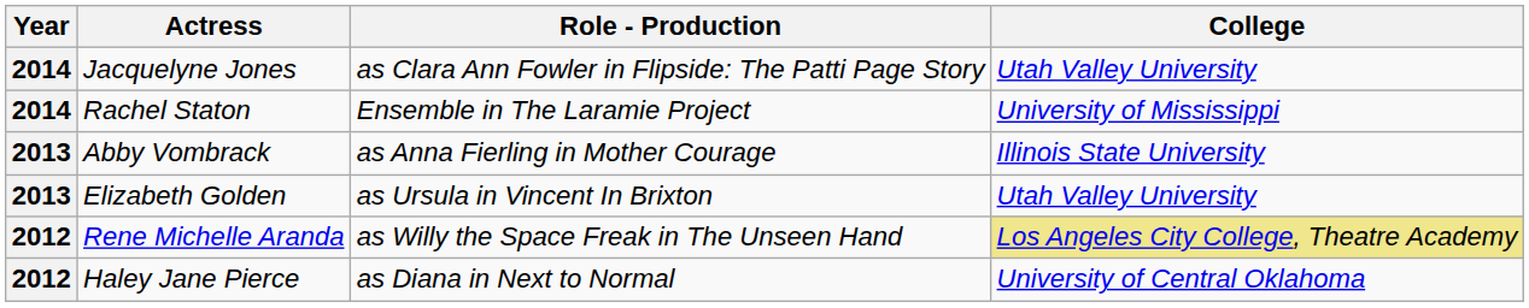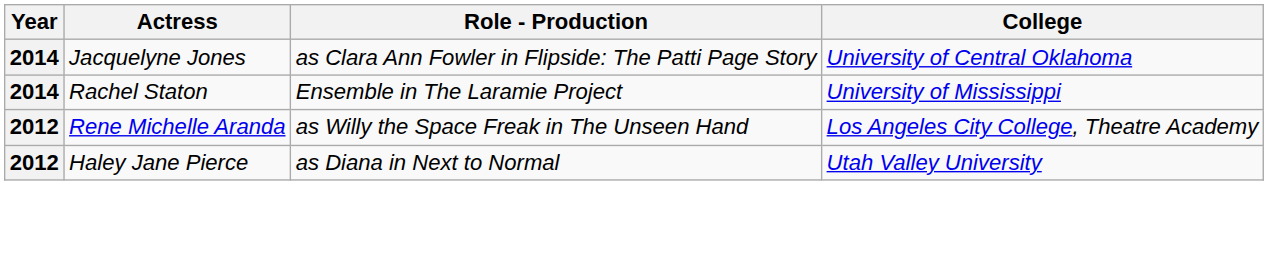Jacquelyne Jones | College: Utah Valley University -> University of Central Oklahoma
- row: 2013 | Abby Vombrack | as Anna Fierling in Mother Courage | Illinois State University
- row: 2013 | Elizabeth Golden | as Ursula in Vincent In Brixton | Utah Valley University
Rene Michelle Aranda | College: khaki background -> no background
Haley Jane Pierce | College: University of Central Oklahoma -> Utah Valley University
